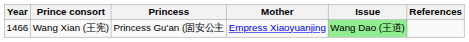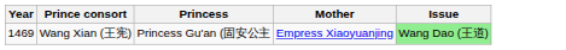- column: References
Wang Xian (王宪) | Year: 1466 -> 1469
